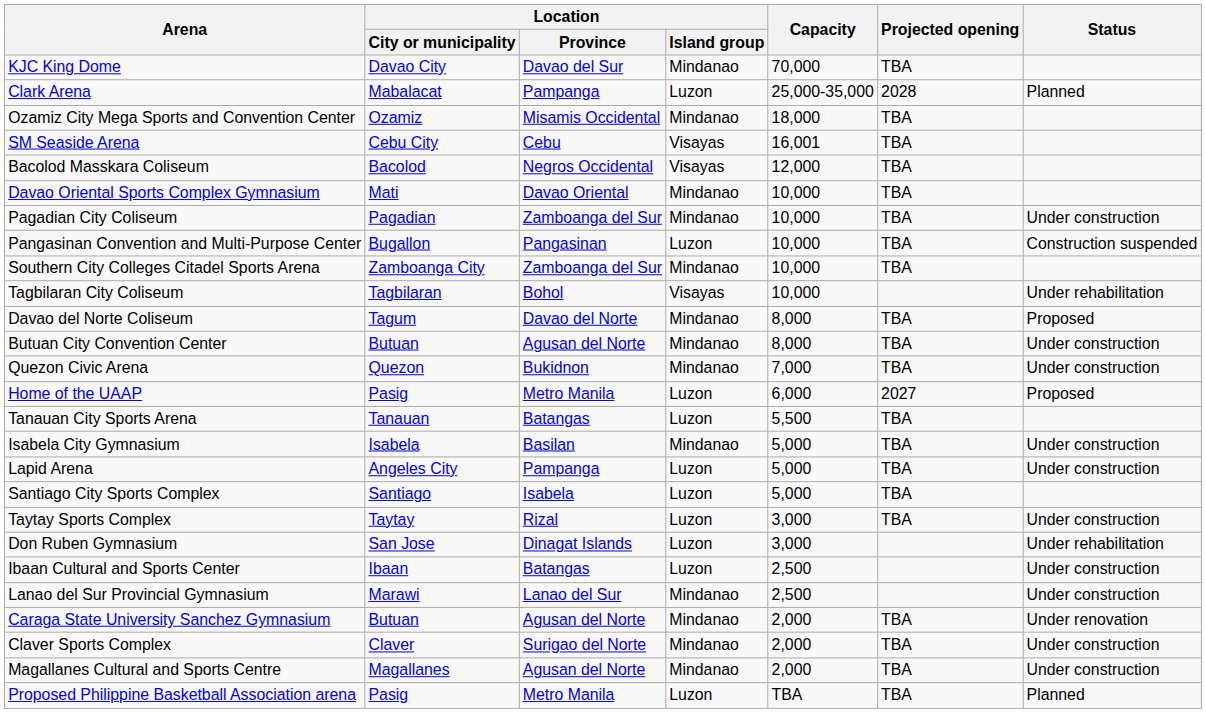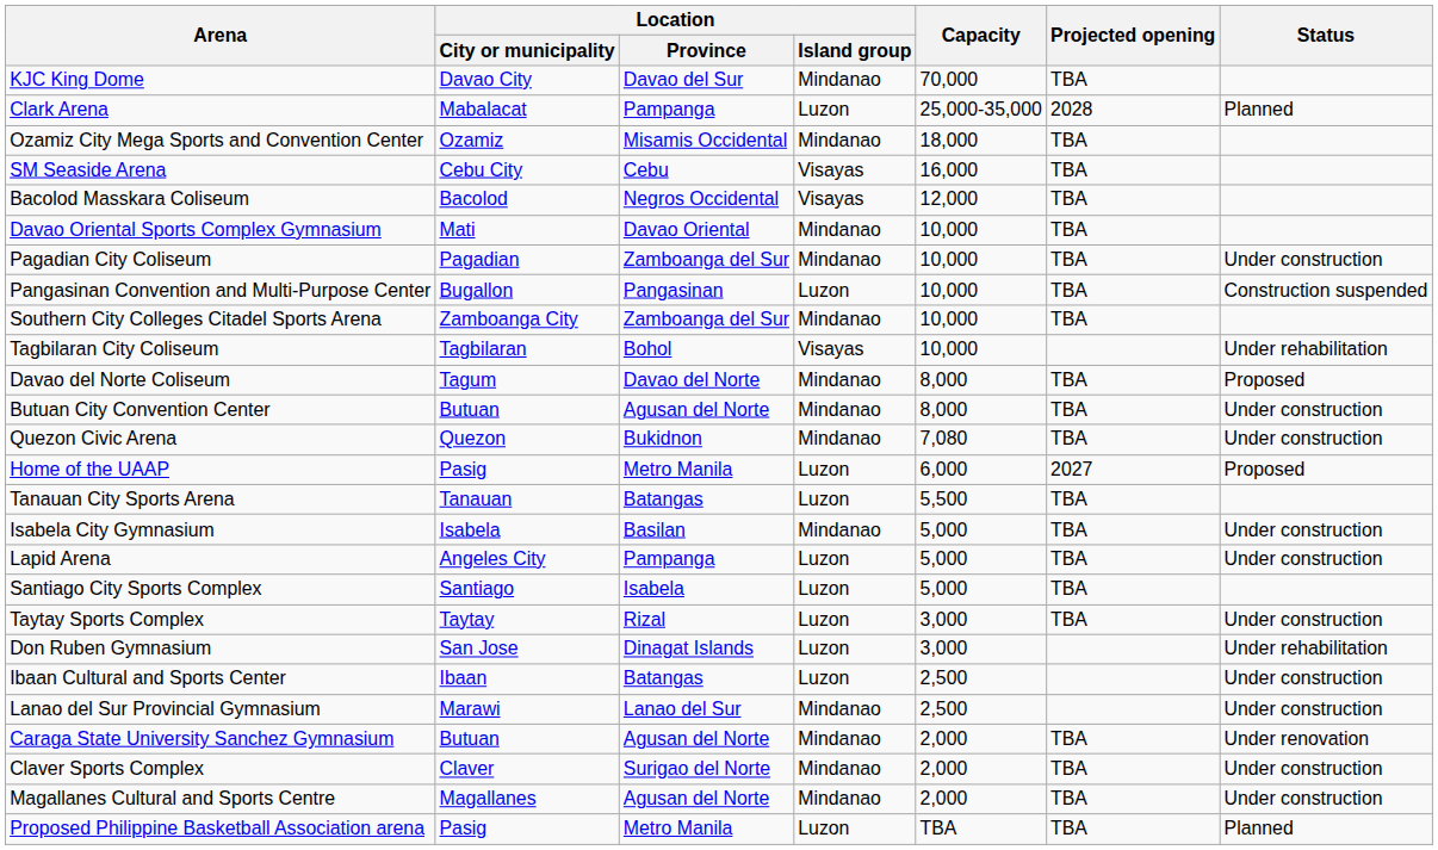SM Seaside Arena | Capacity: 16,001 -> 16,000
Quezon Civic Arena | Capacity: 7,000 -> 7,080
